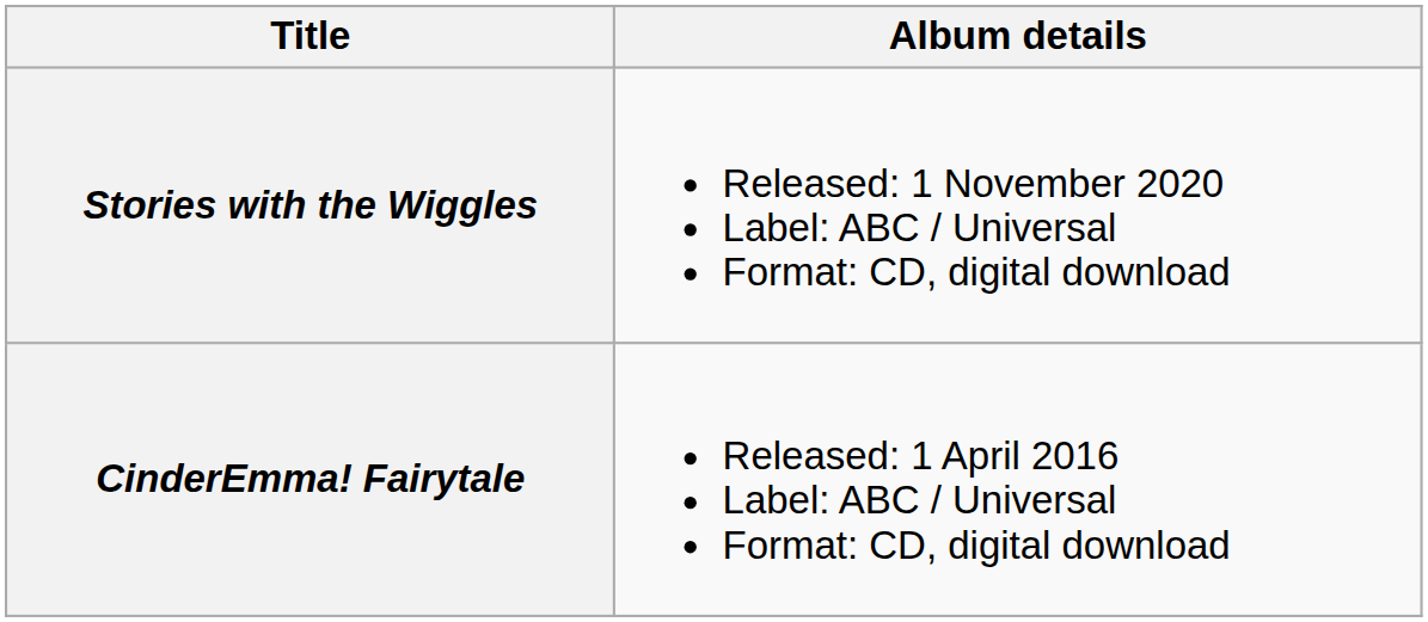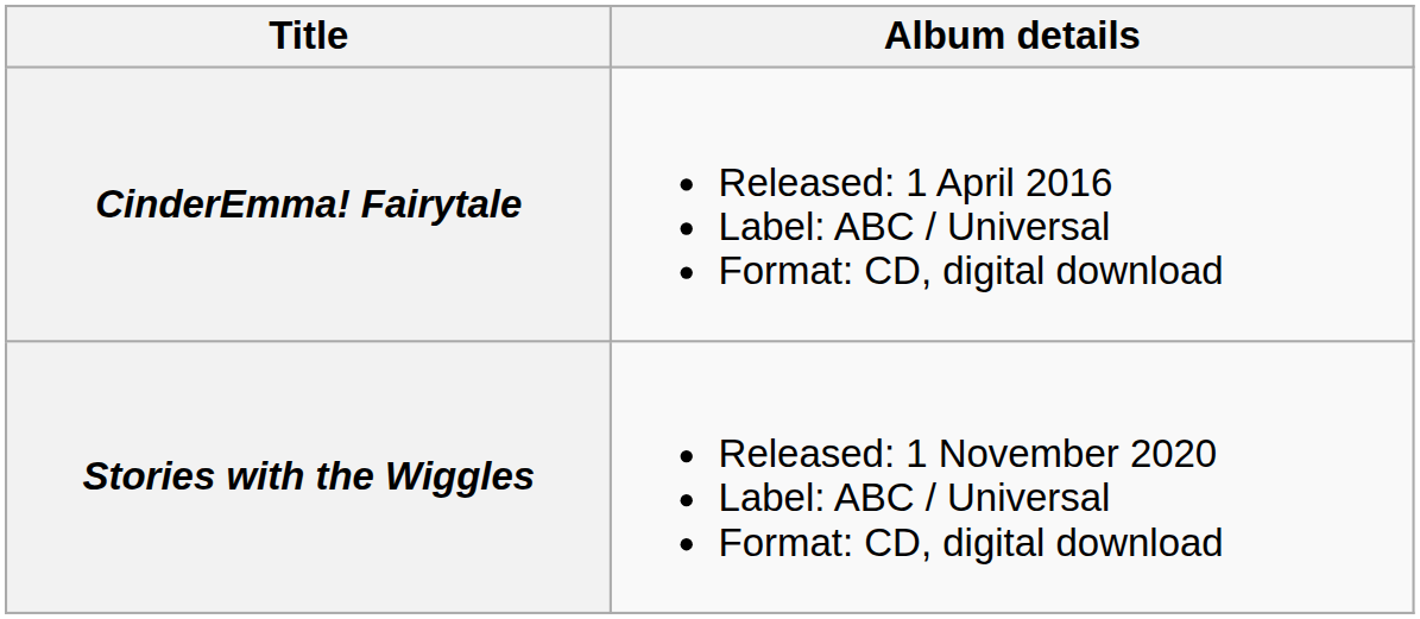rows swapped: CinderEmma! Fairytale <-> Stories with the Wiggles
